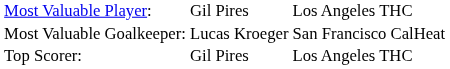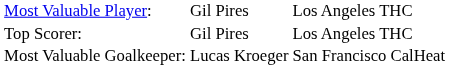rows swapped: Most Valuable Goalkeeper: <-> Top Scorer:
